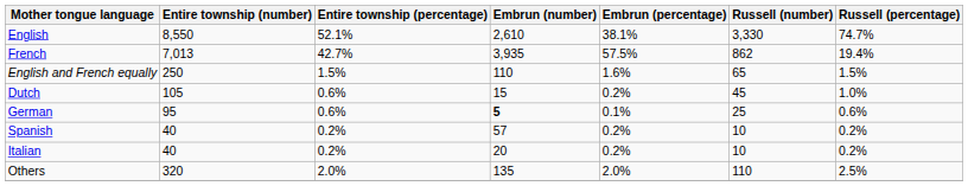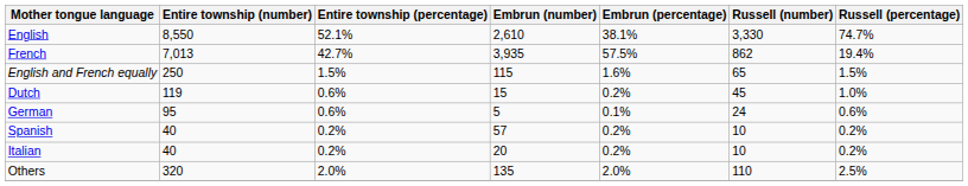English and French equally | Embrun (number): 110 -> 115
Dutch | Entire township (number): 105 -> 119
German | Embrun (number): bold -> normal
German | Russell (number): 25 -> 24
